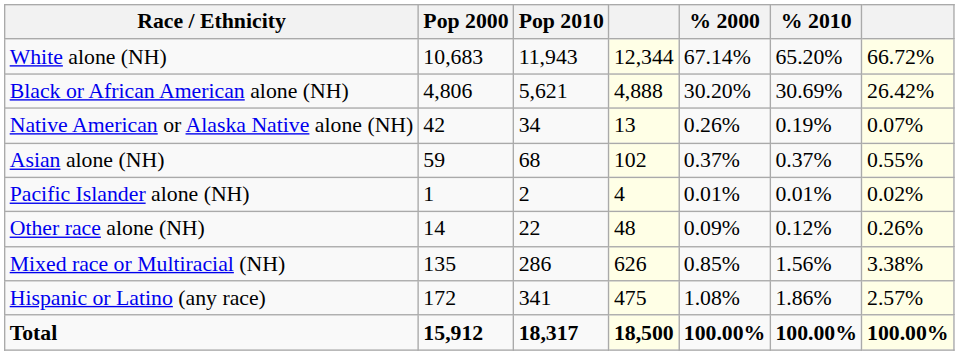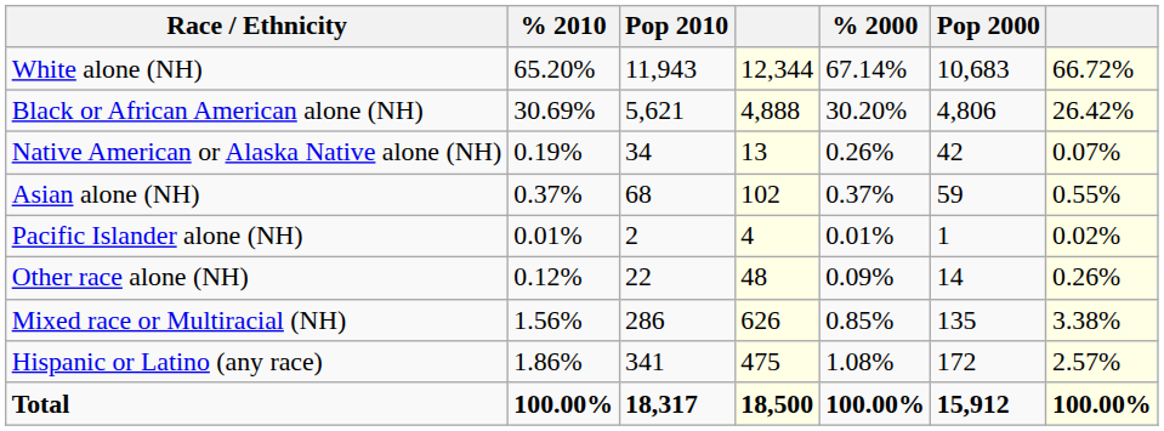columns swapped: Pop 2000 <-> % 2010
